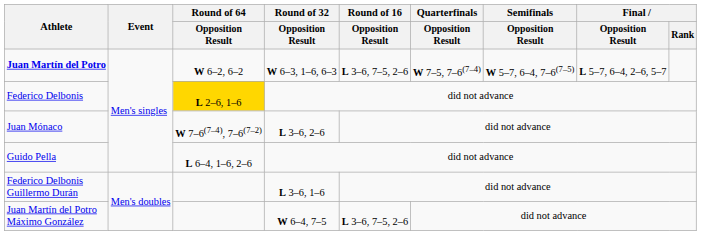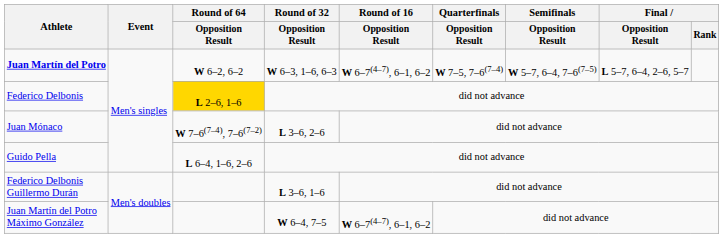Juan Martín del Potro | Round of 16 / Opposition Result: L 3–6, 7–5, 2–6 -> W 6–7(4–7), 6–1, 6–2
Juan Martín del Potro Máximo González | Round of 16 / Opposition Result: L 3–6, 7–5, 2–6 -> W 6–7(4–7), 6–1, 6–2
